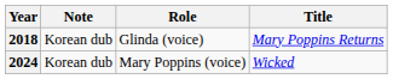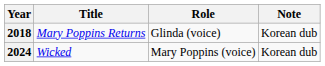columns swapped: Title <-> Note
